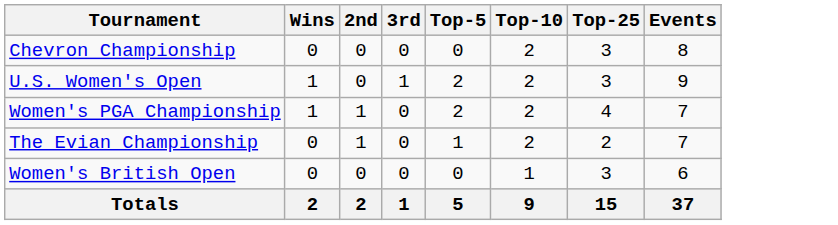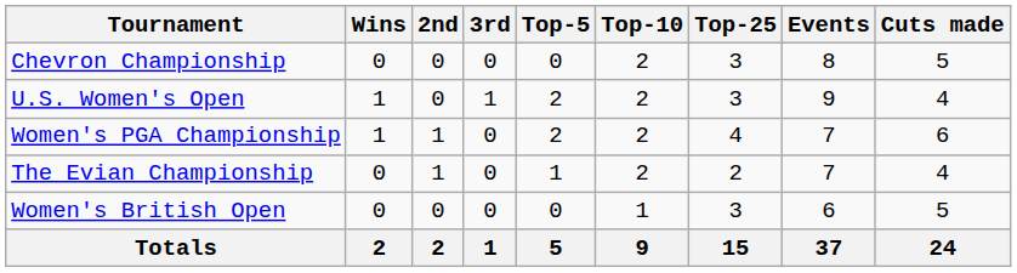+ column: Cuts made | 5 | 4 | 6 | 4 | 5 | 24
